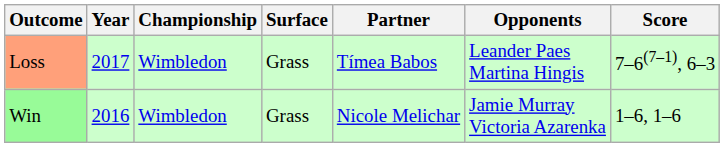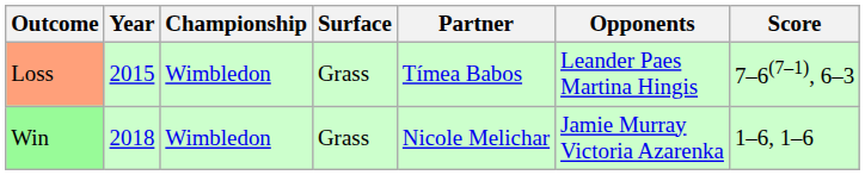Loss | Year: 2017 -> 2015
Win | Year: 2016 -> 2018
